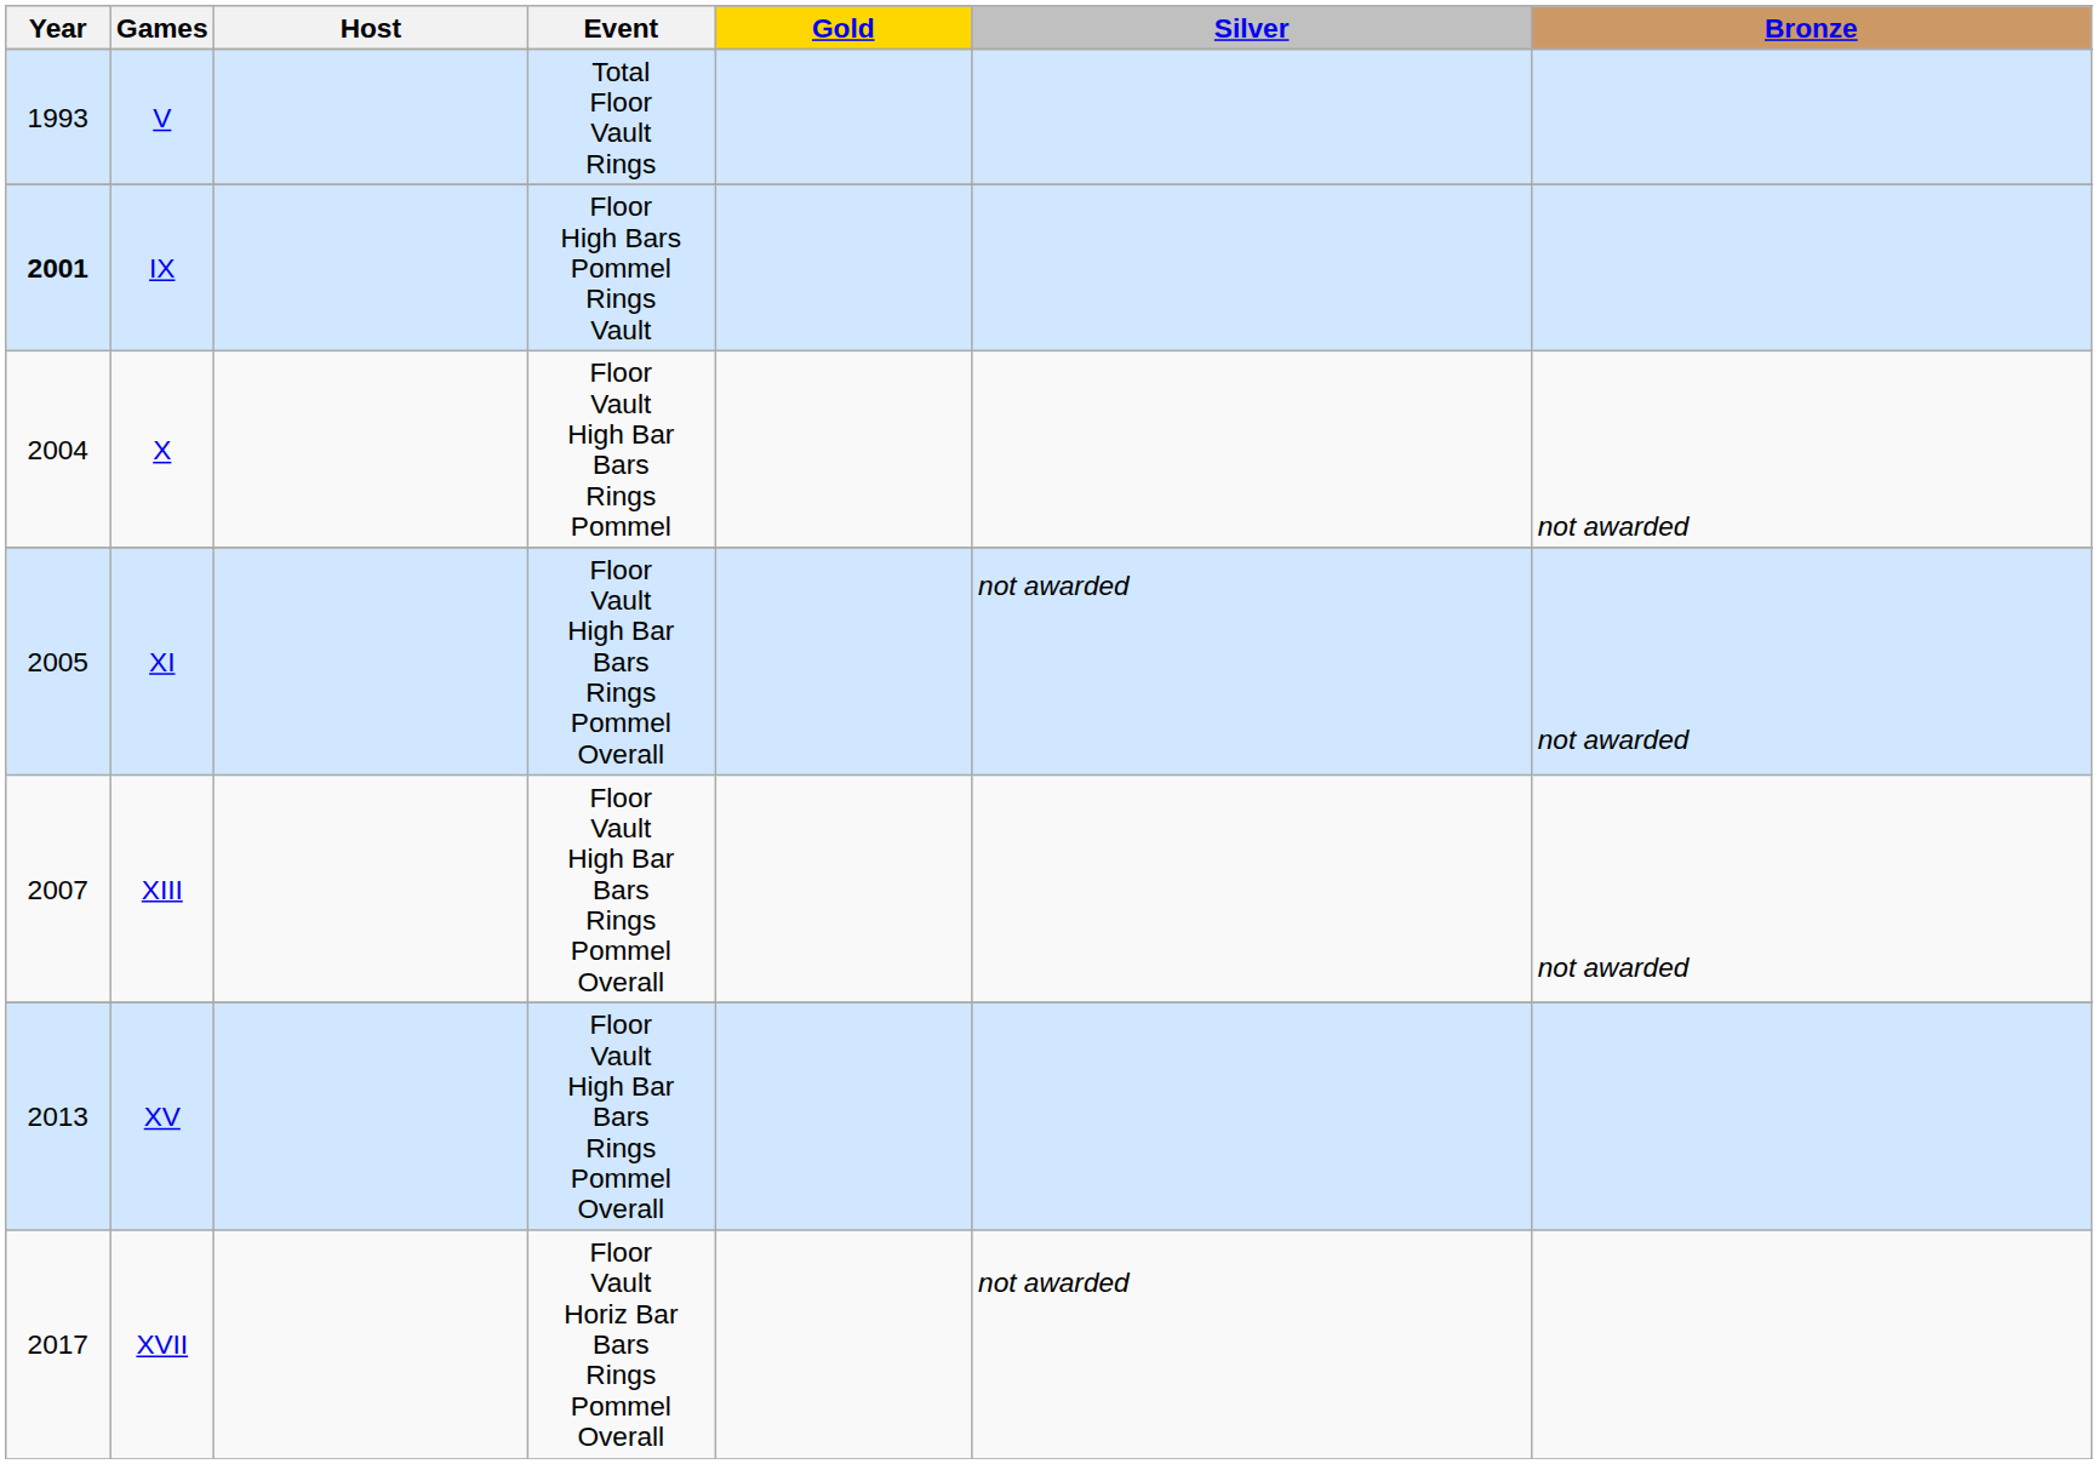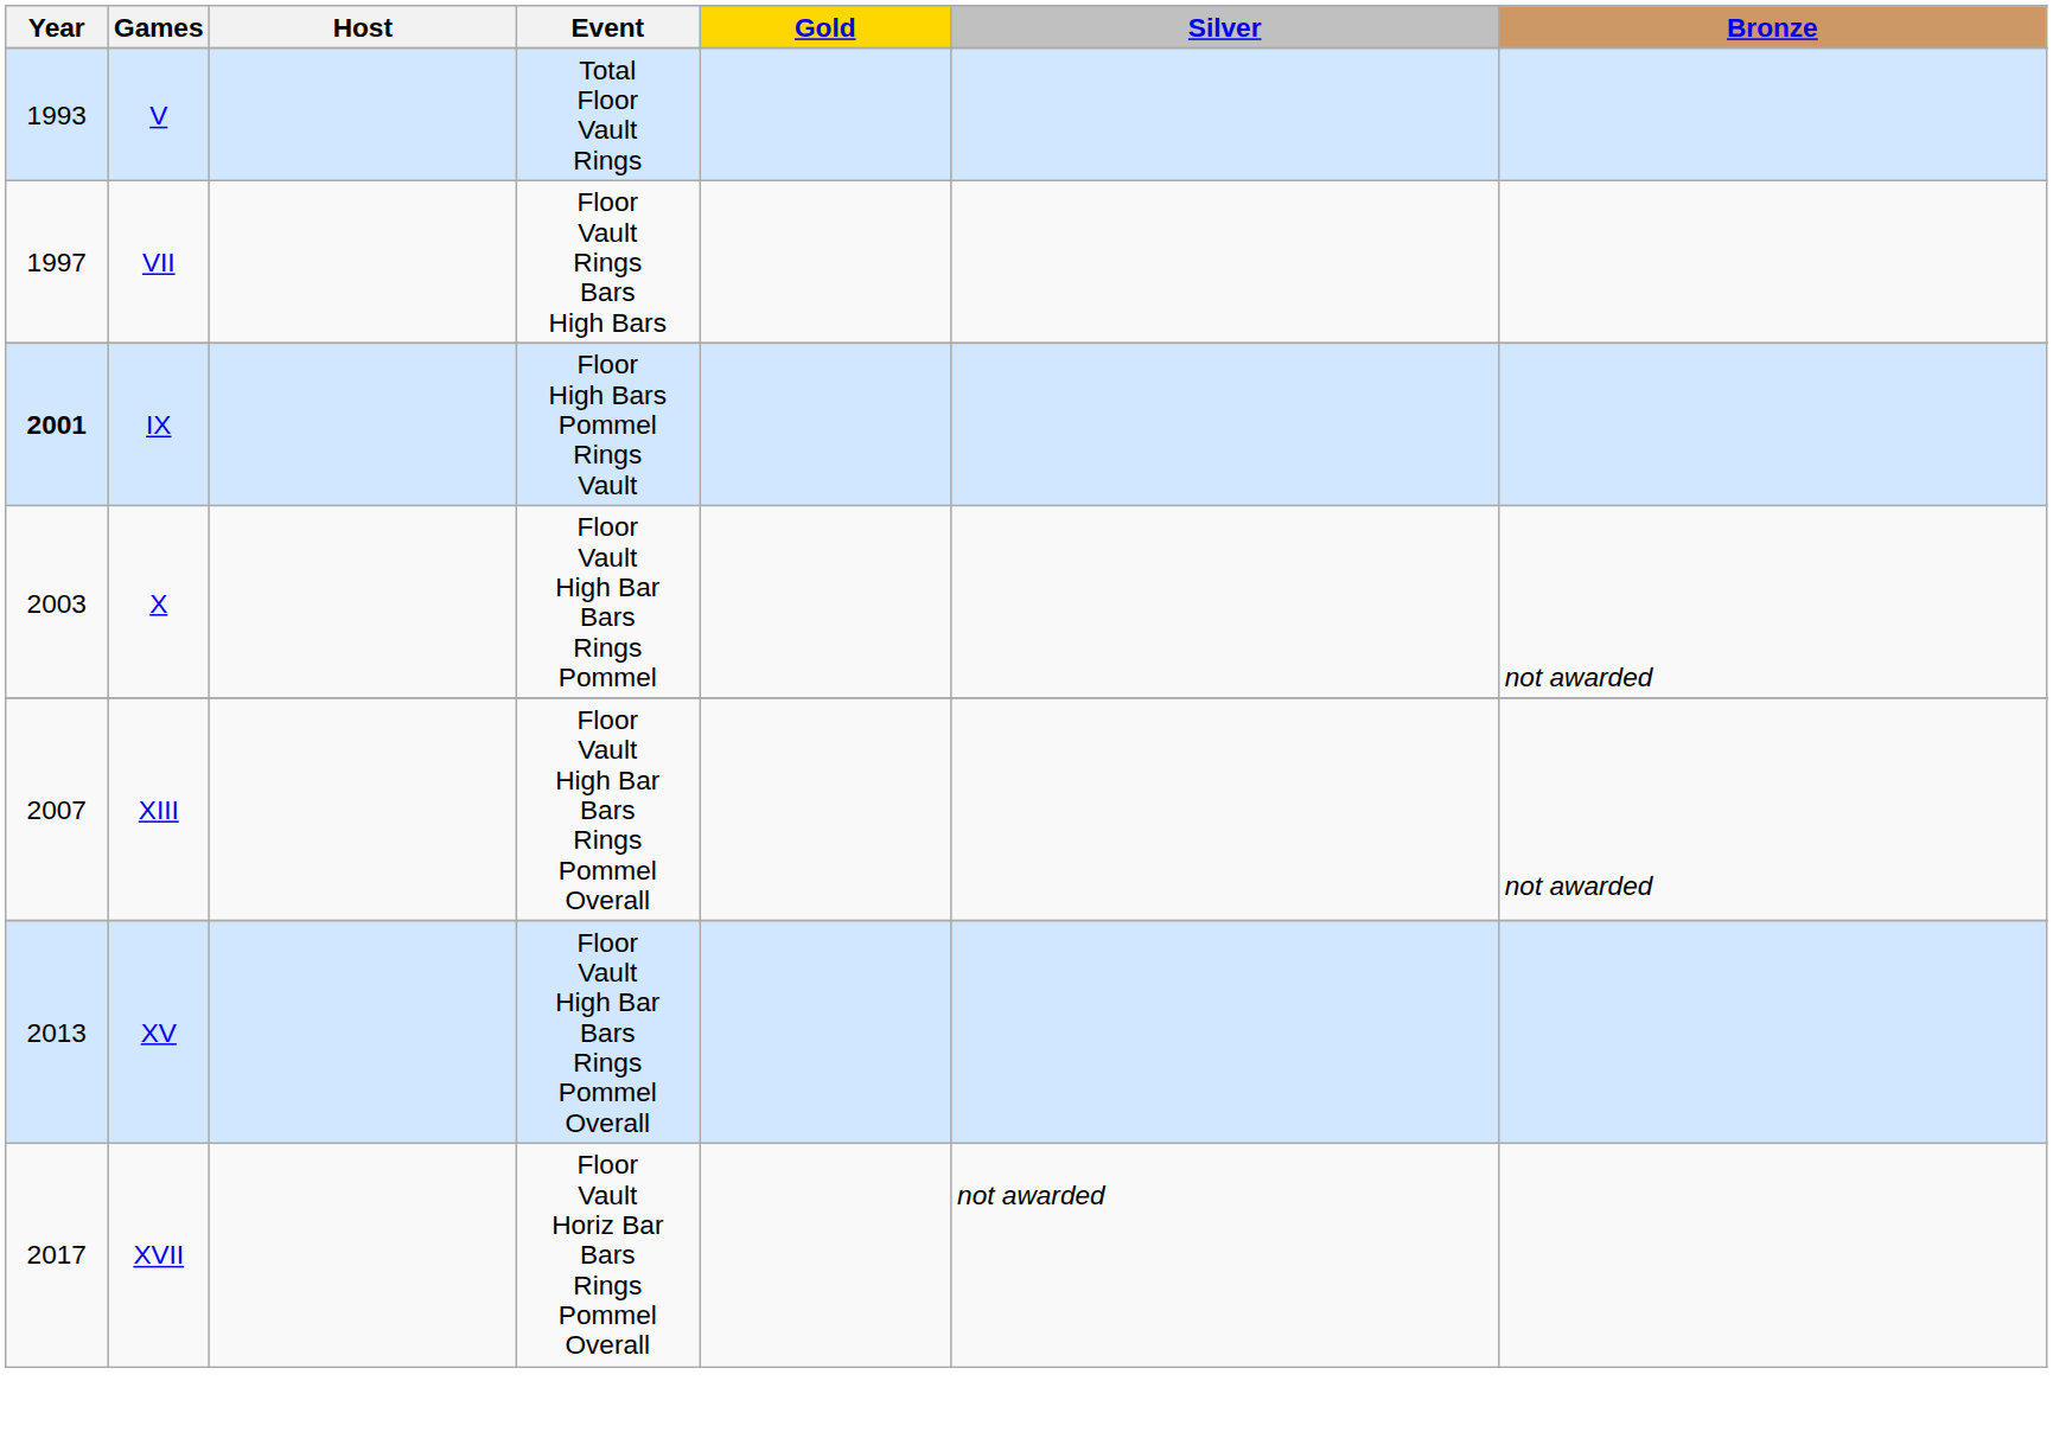+ row: 1997 | VII | Floor Vault Rings Bars High Bars
X | Year: 2004 -> 2003
- row: 2005 | XI | Floor Vault High Bar Bars Rings Pommel Overall | not awarded | not awarded
